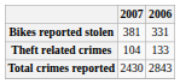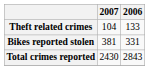rows swapped: Theft related crimes <-> Bikes reported stolen
